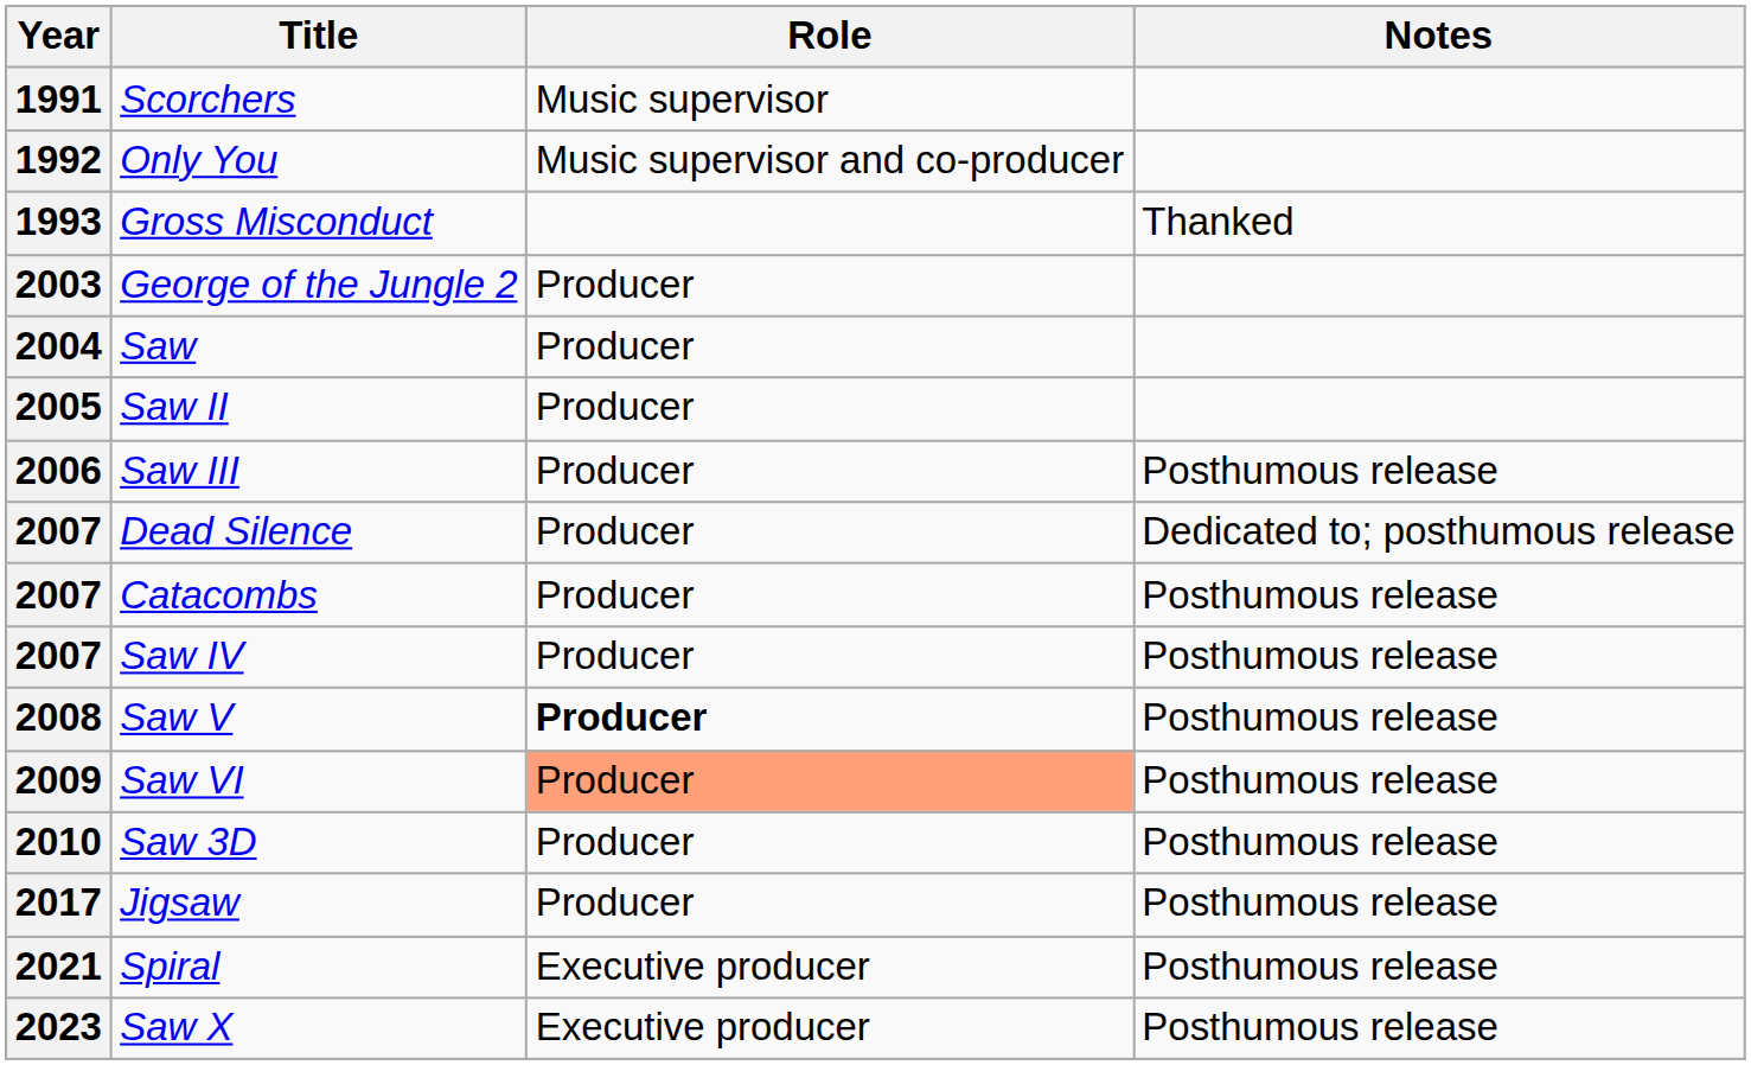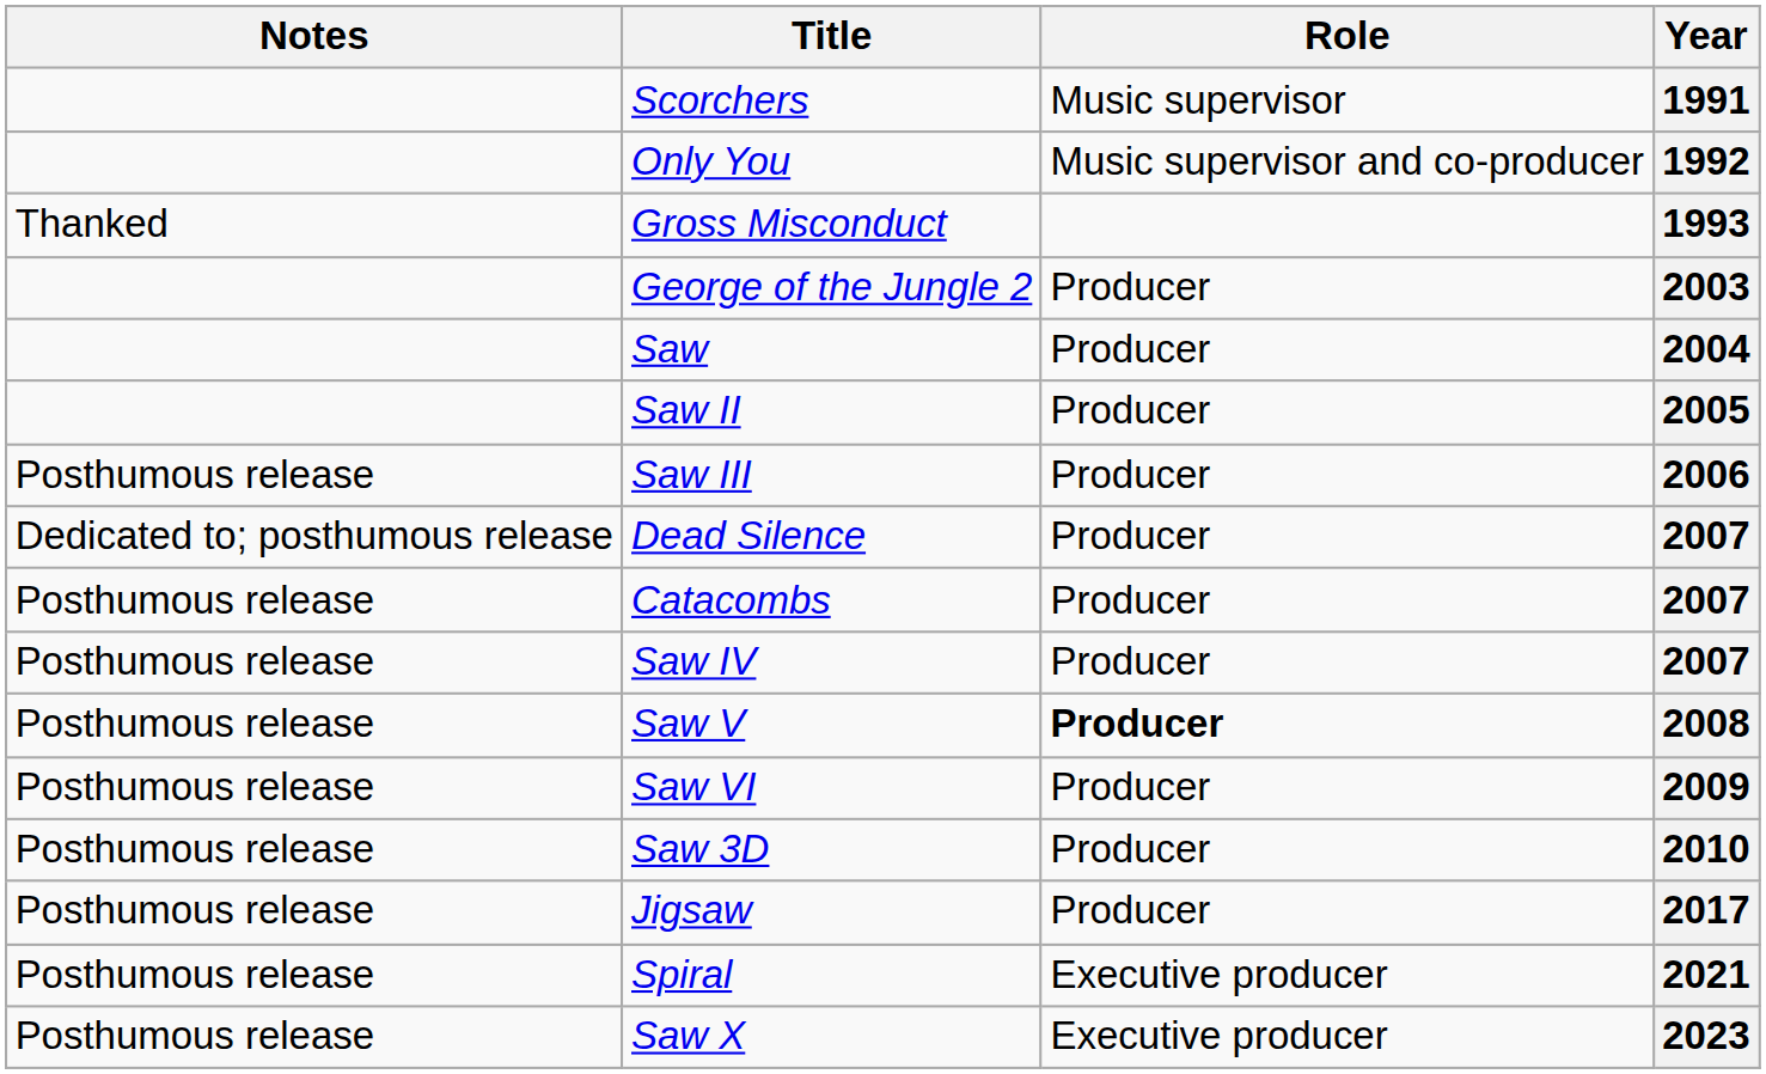columns swapped: Year <-> Notes
Saw VI | Role: lightsalmon background -> no background
